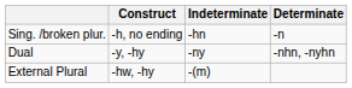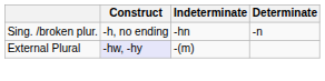- row: Dual | -y, -hy | -ny | -nhn, -nyhn
External Plural | Construct: no background -> lavender background
